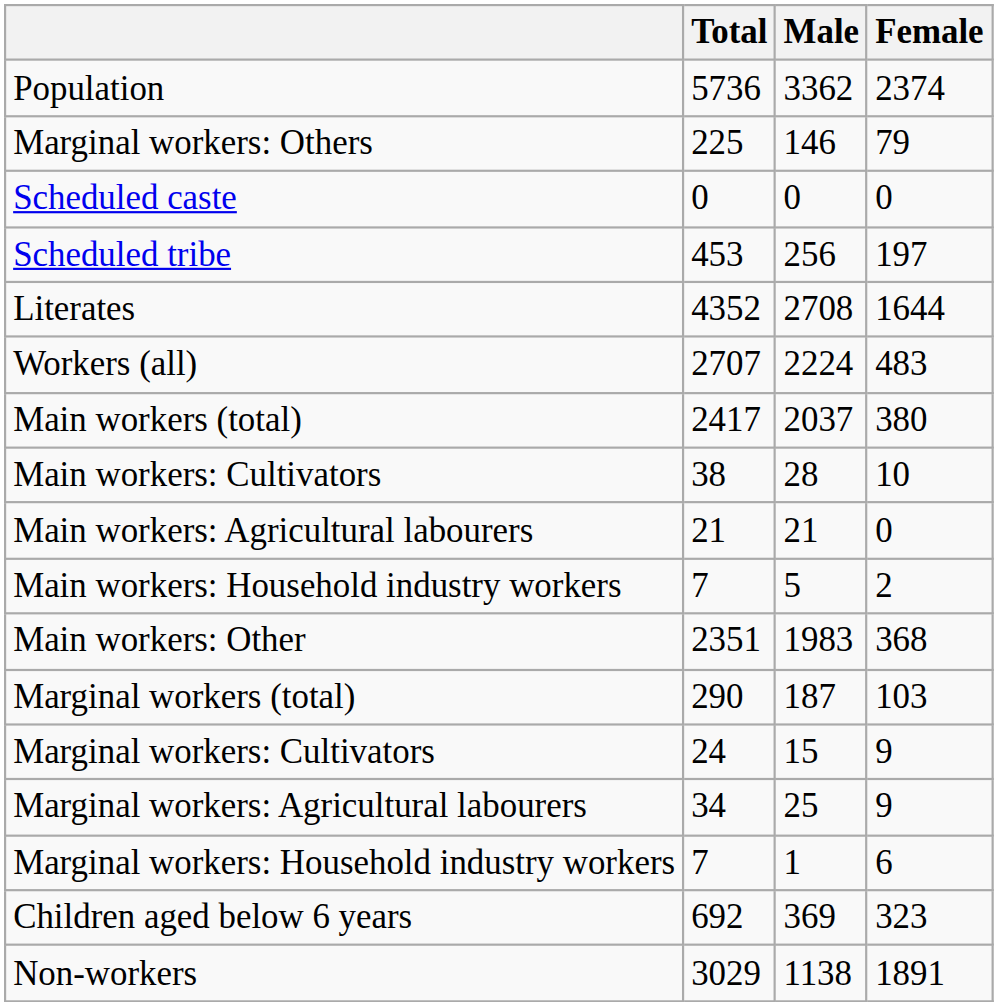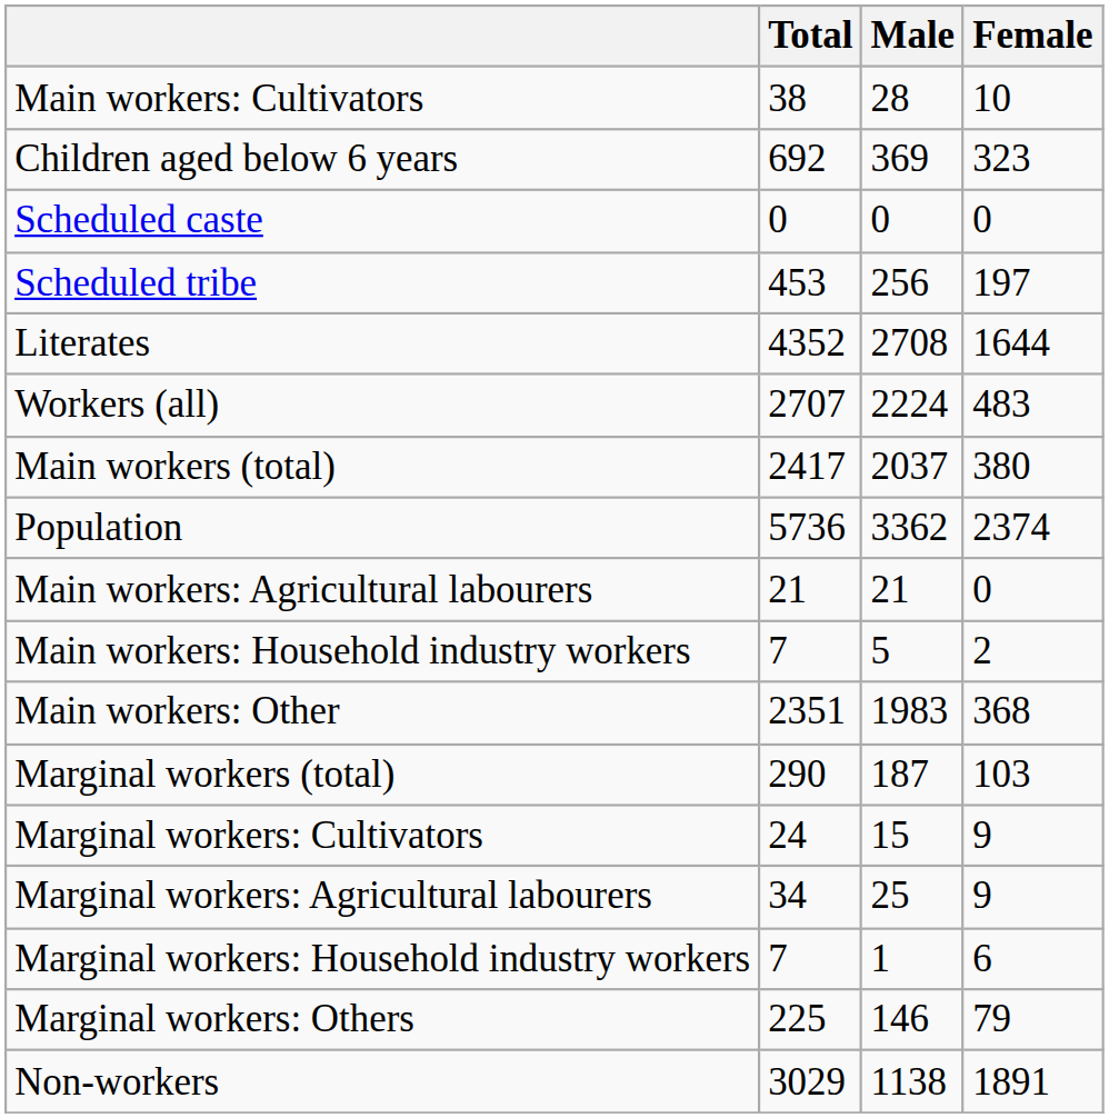rows swapped: Population <-> Main workers: Cultivators
rows swapped: Children aged below 6 years <-> Marginal workers: Others
